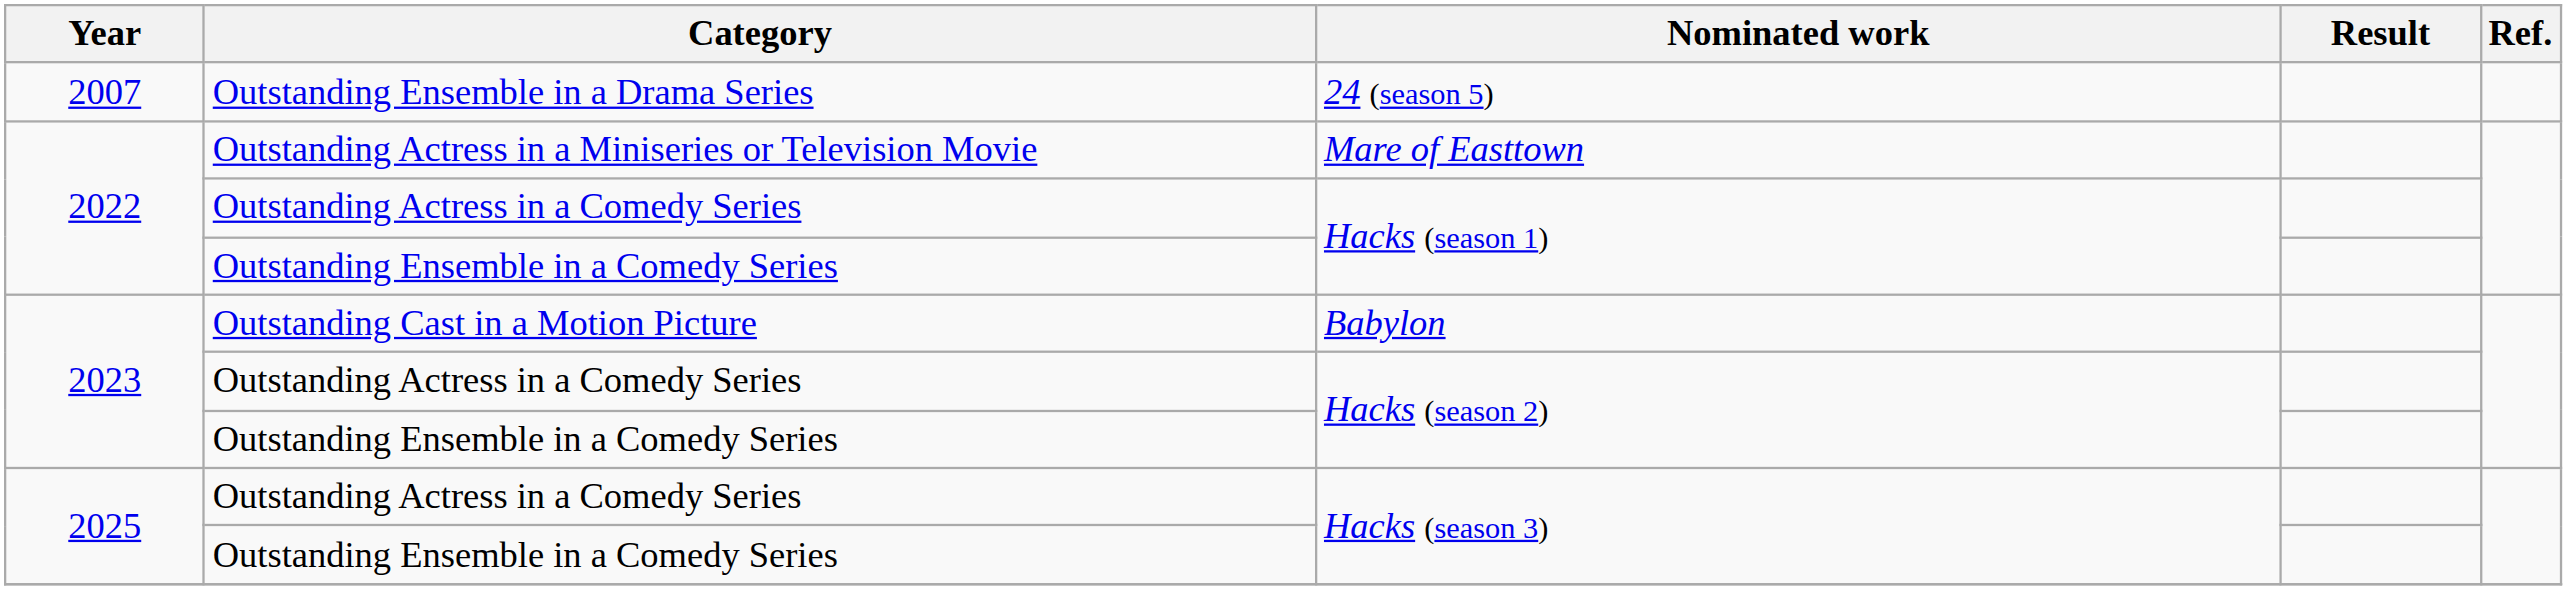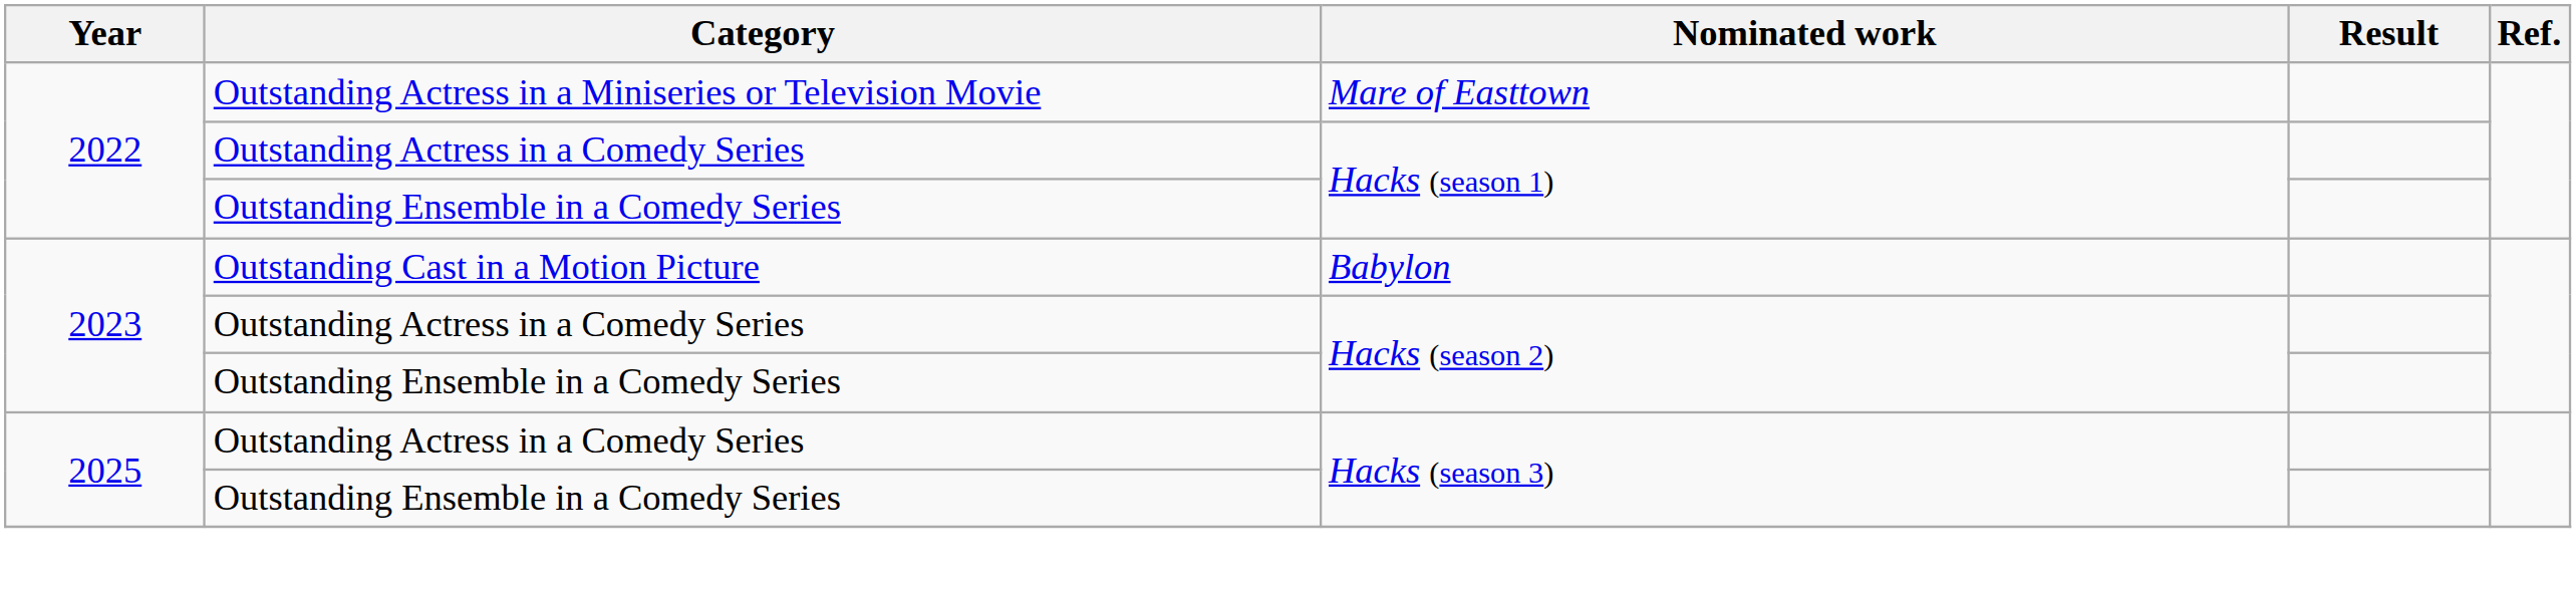- row: 2007 | Outstanding Ensemble in a Drama Series | 24 (season 5)
